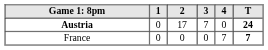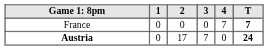rows swapped: Austria <-> France
